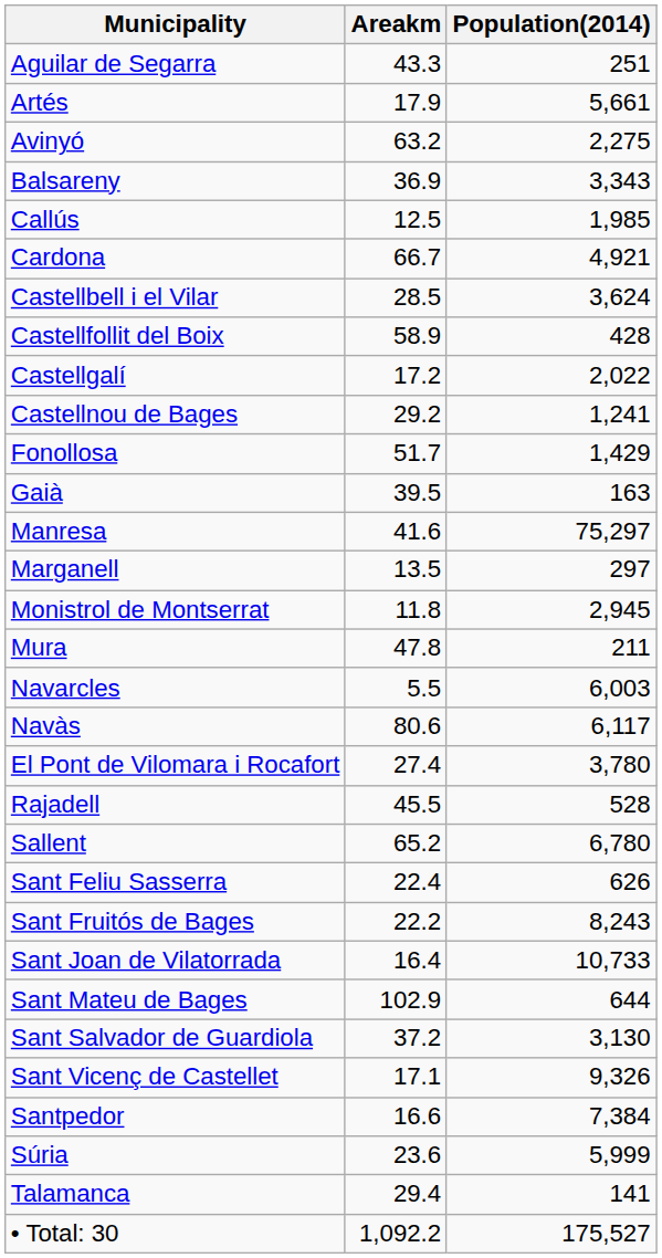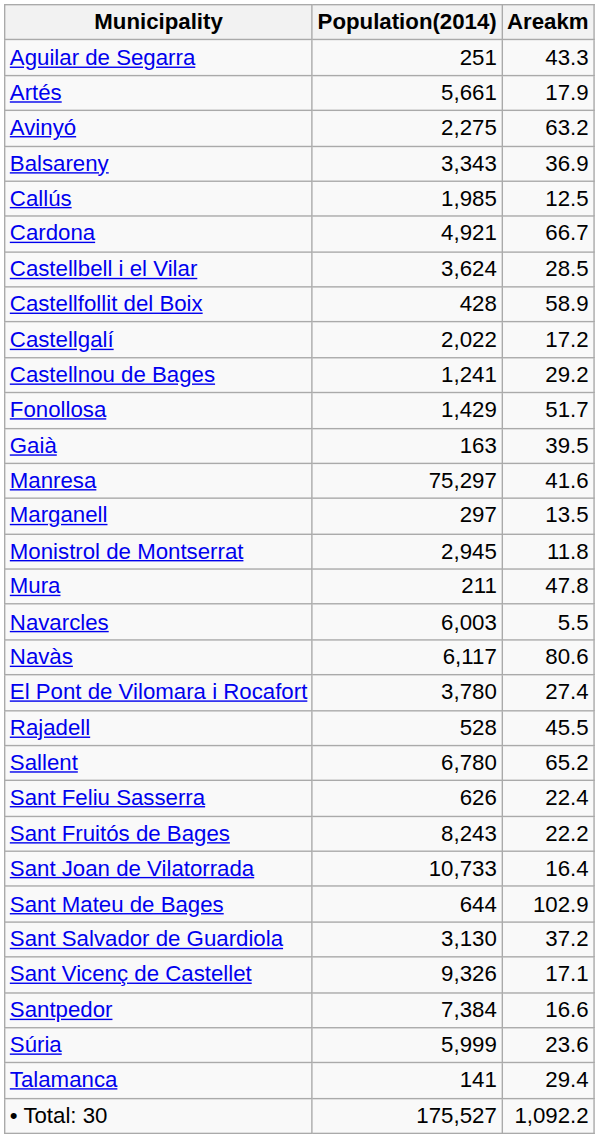columns swapped: Population(2014) <-> Areakm
